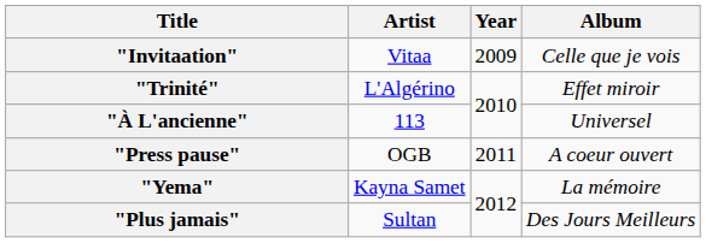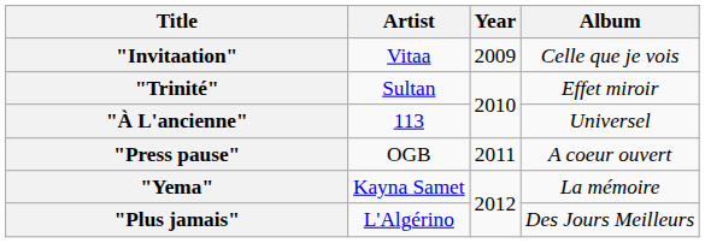"Trinité" | Artist: L'Algérino -> Sultan
"Plus jamais" | Artist: Sultan -> L'Algérino
